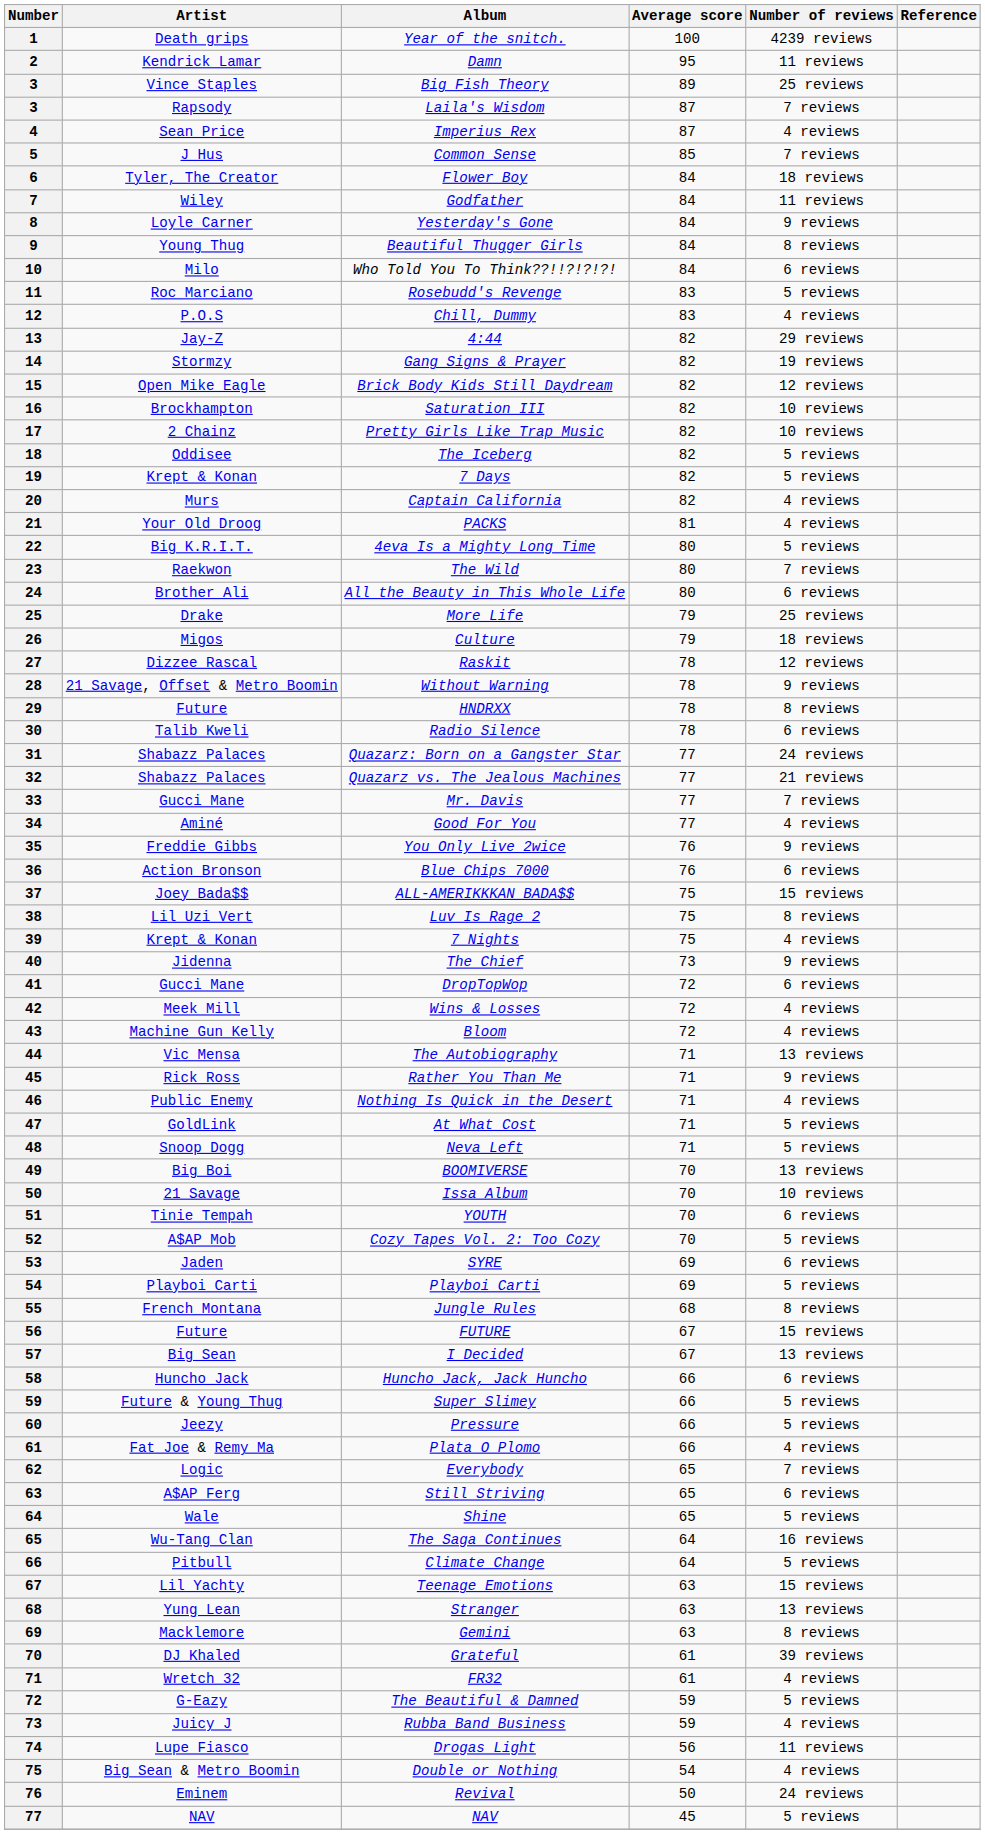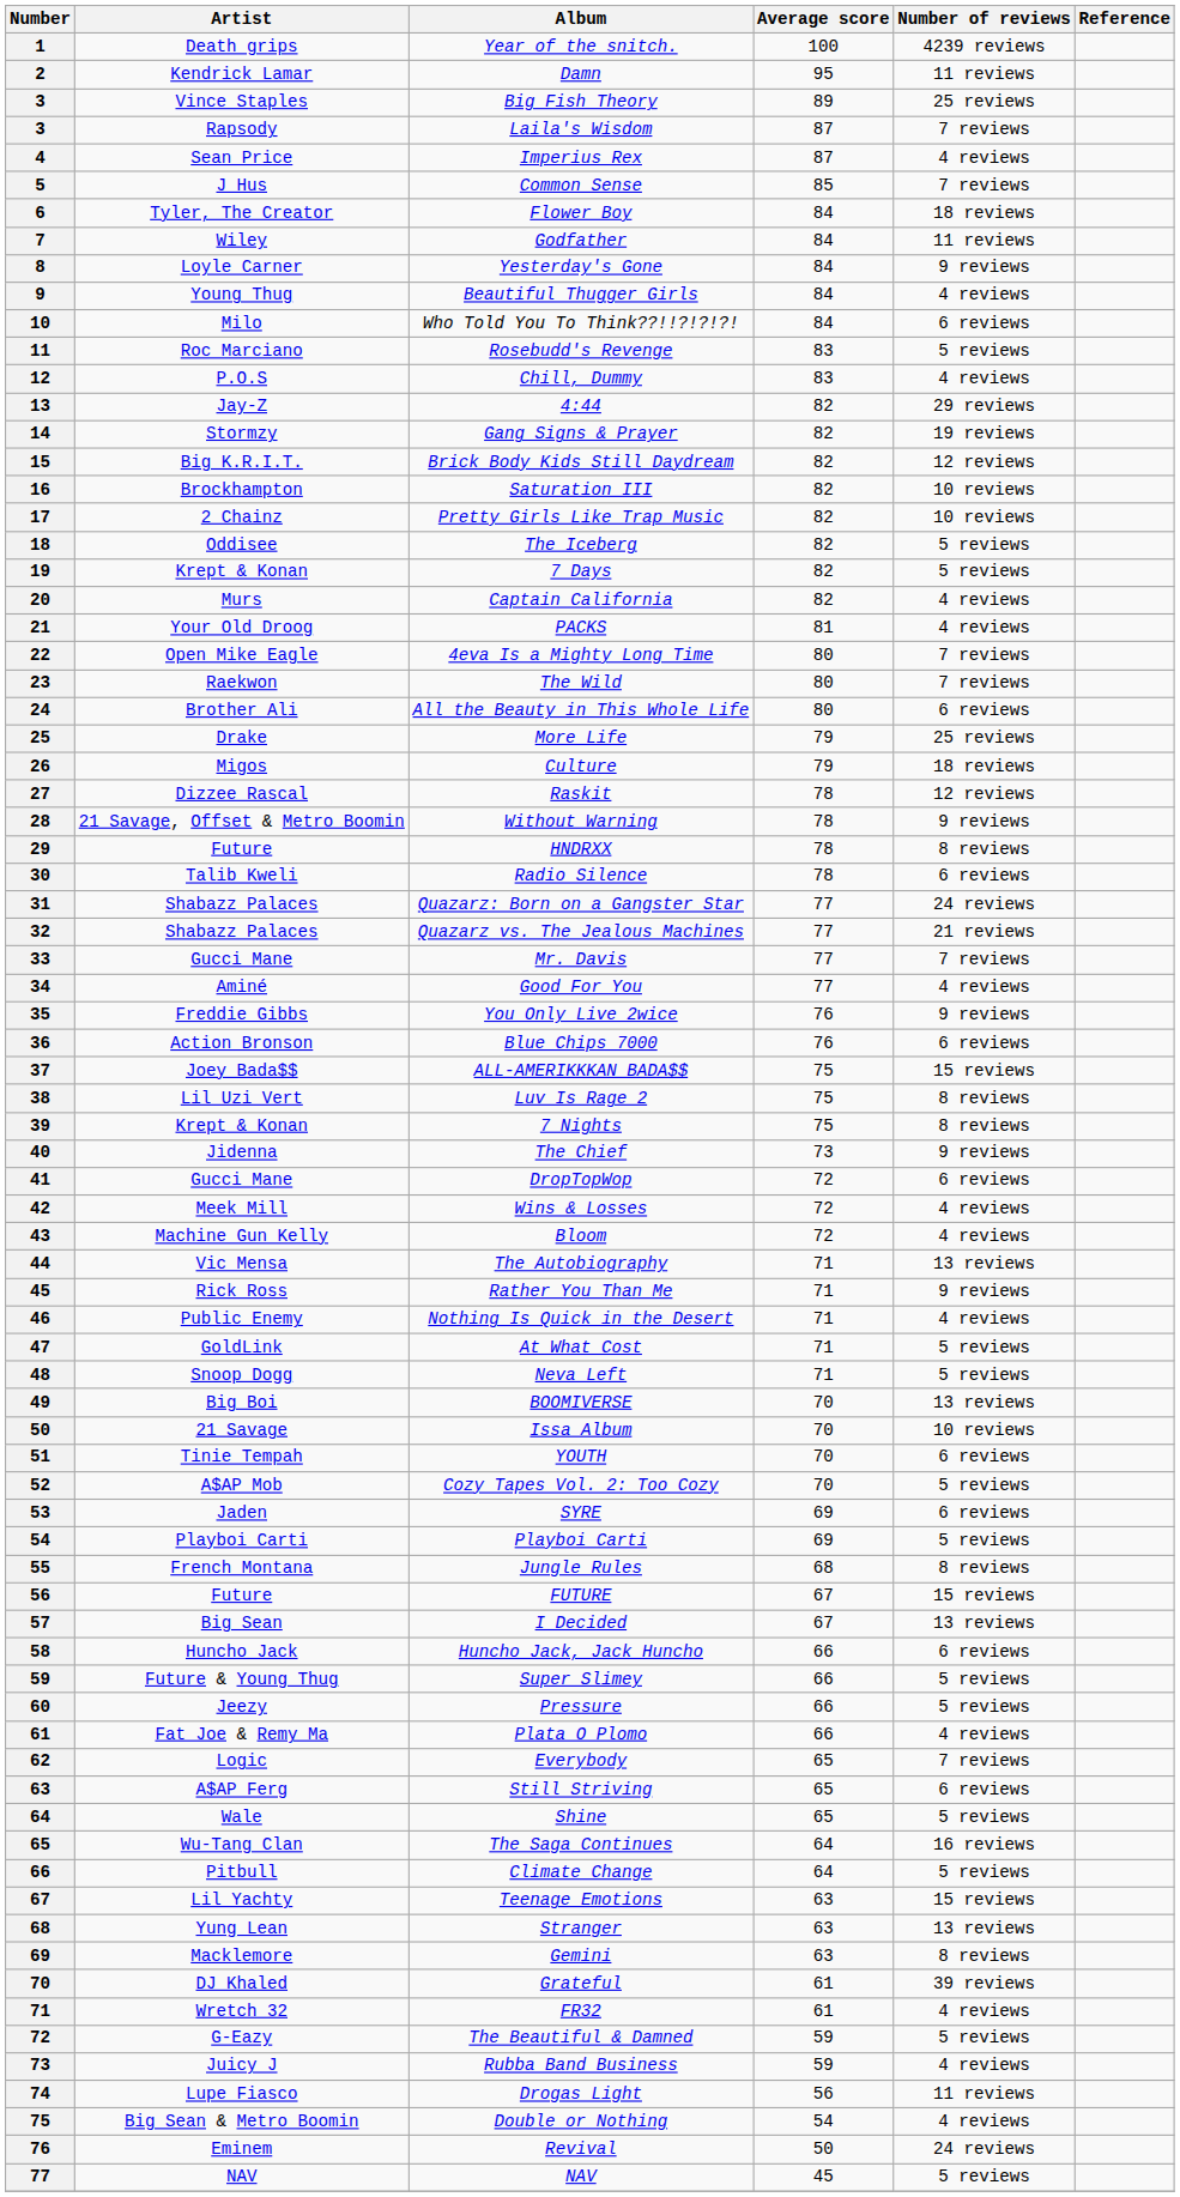Beautiful Thugger Girls | Number of reviews: 8 reviews -> 4 reviews
Brick Body Kids Still Daydream | Artist: Open Mike Eagle -> Big K.R.I.T.
4eva Is a Mighty Long Time | Artist: Big K.R.I.T. -> Open Mike Eagle
4eva Is a Mighty Long Time | Number of reviews: 5 reviews -> 7 reviews
7 Nights | Number of reviews: 4 reviews -> 8 reviews
